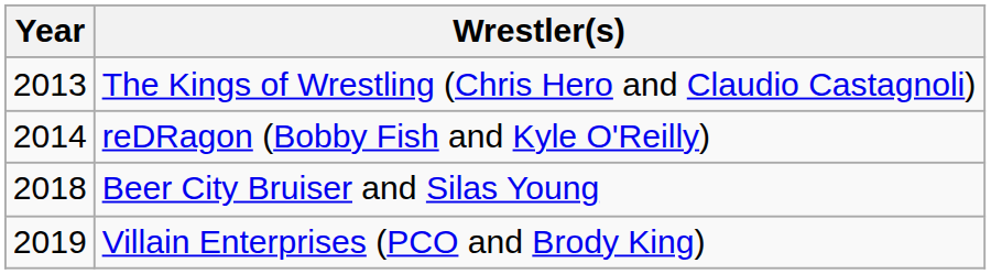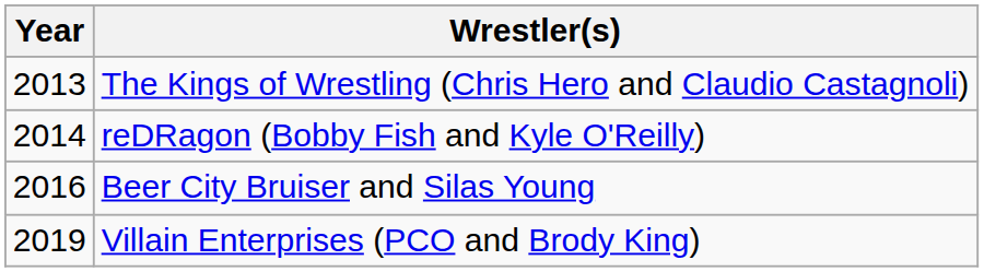Beer City Bruiser and Silas Young | Year: 2018 -> 2016
